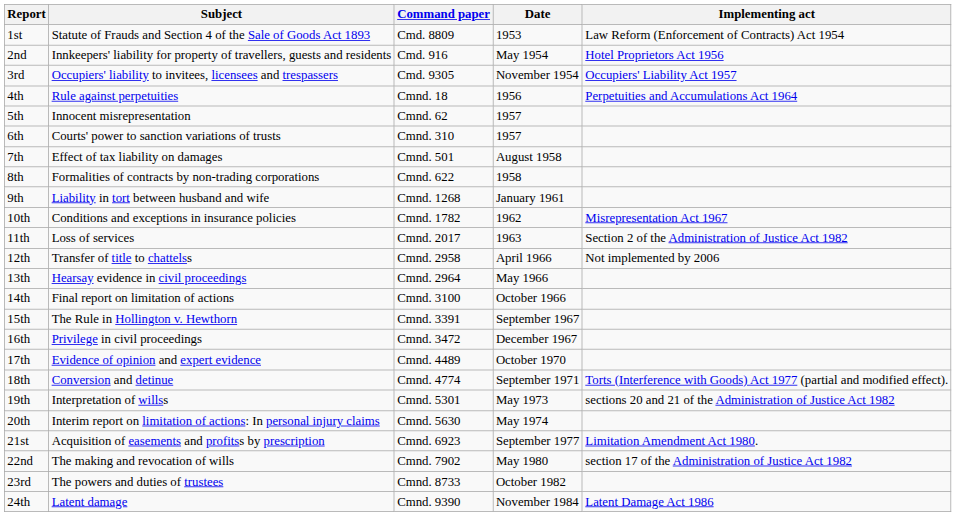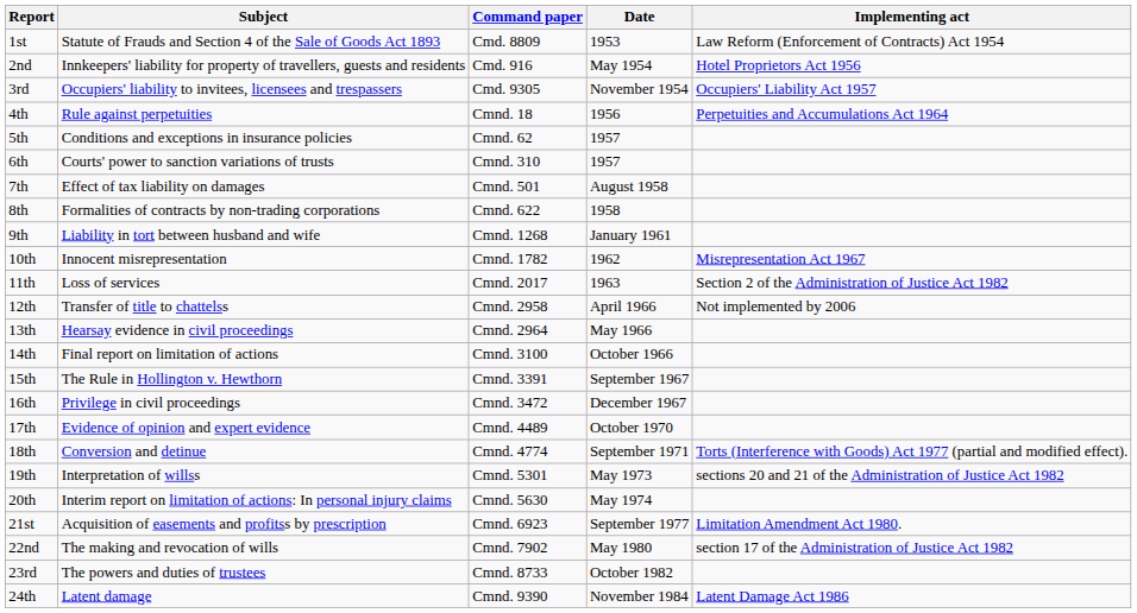5th | Subject: Innocent misrepresentation -> Conditions and exceptions in insurance policies
10th | Subject: Conditions and exceptions in insurance policies -> Innocent misrepresentation
